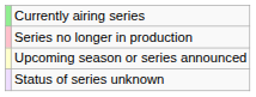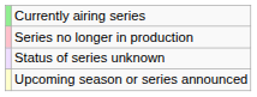rows swapped: Upcoming season or series announced <-> Status of series unknown
